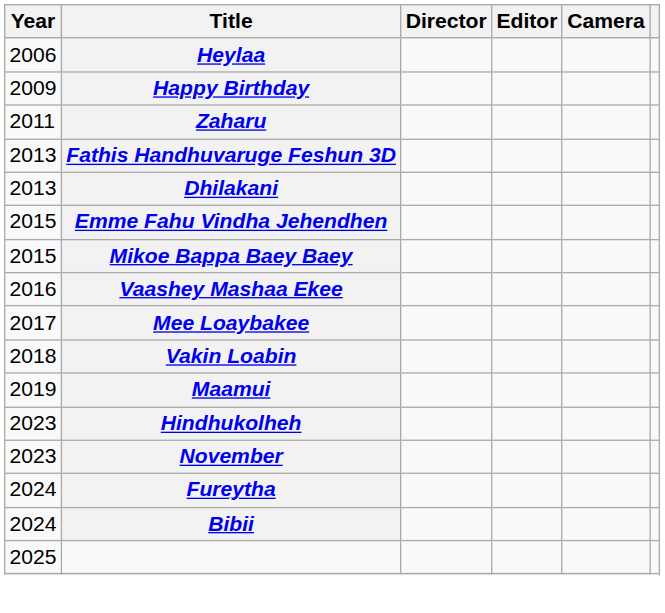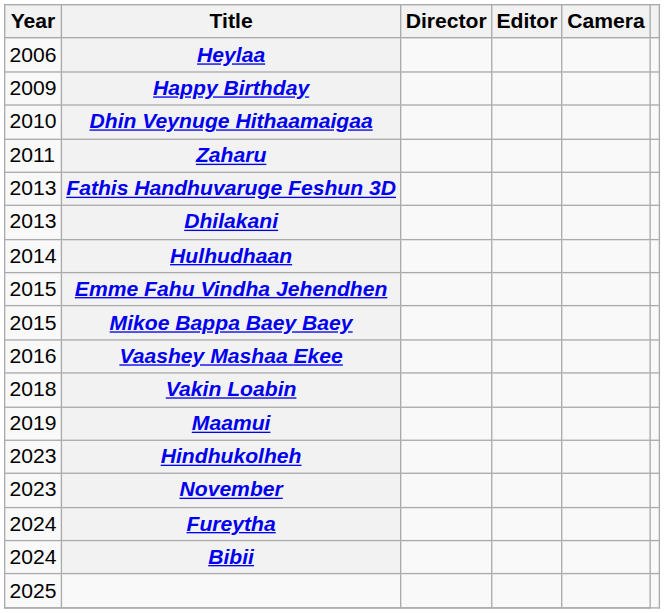+ row: 2010 | Dhin Veynuge Hithaamaigaa
+ row: 2014 | Hulhudhaan
- row: 2017 | Mee Loaybakee
